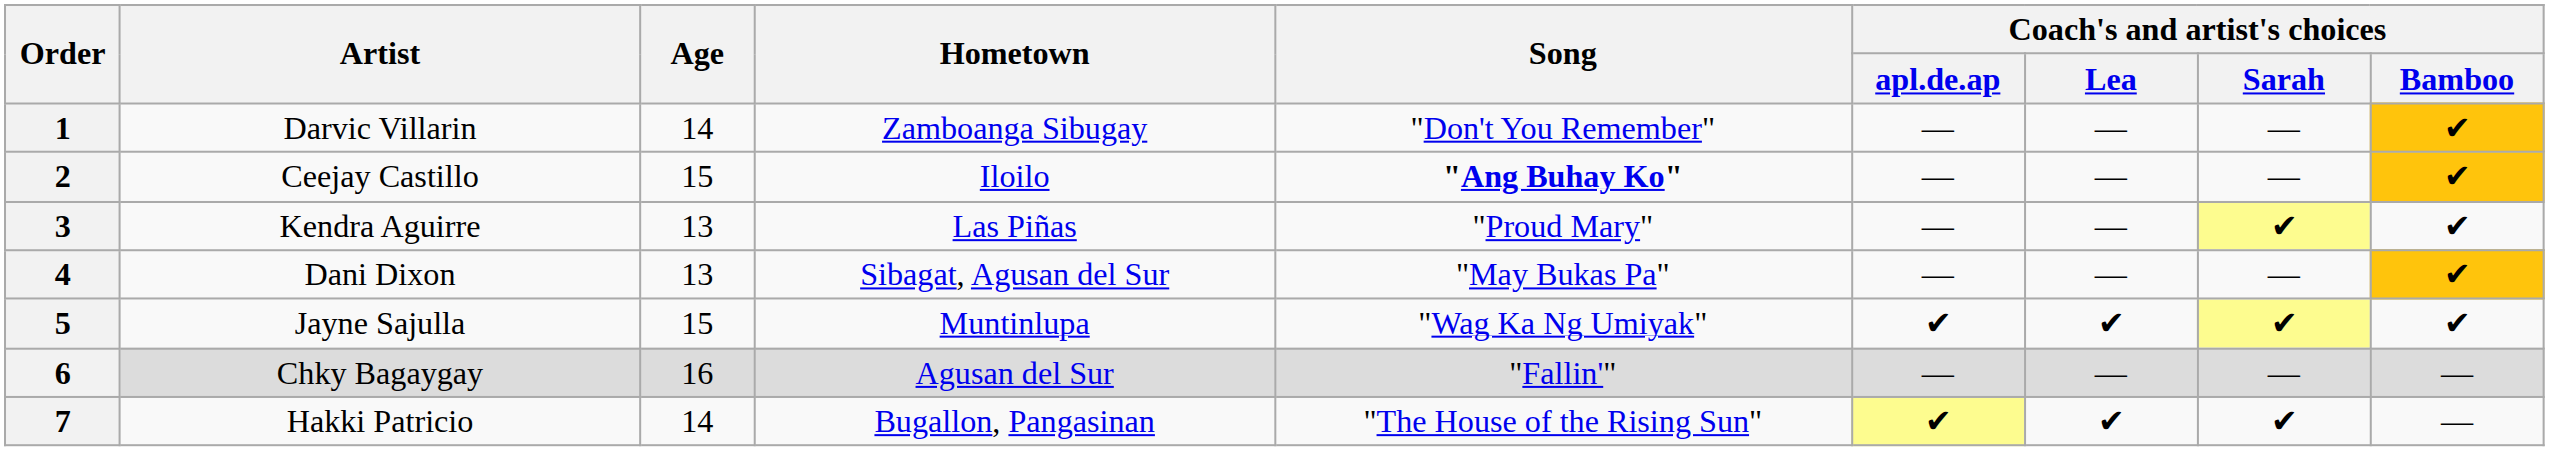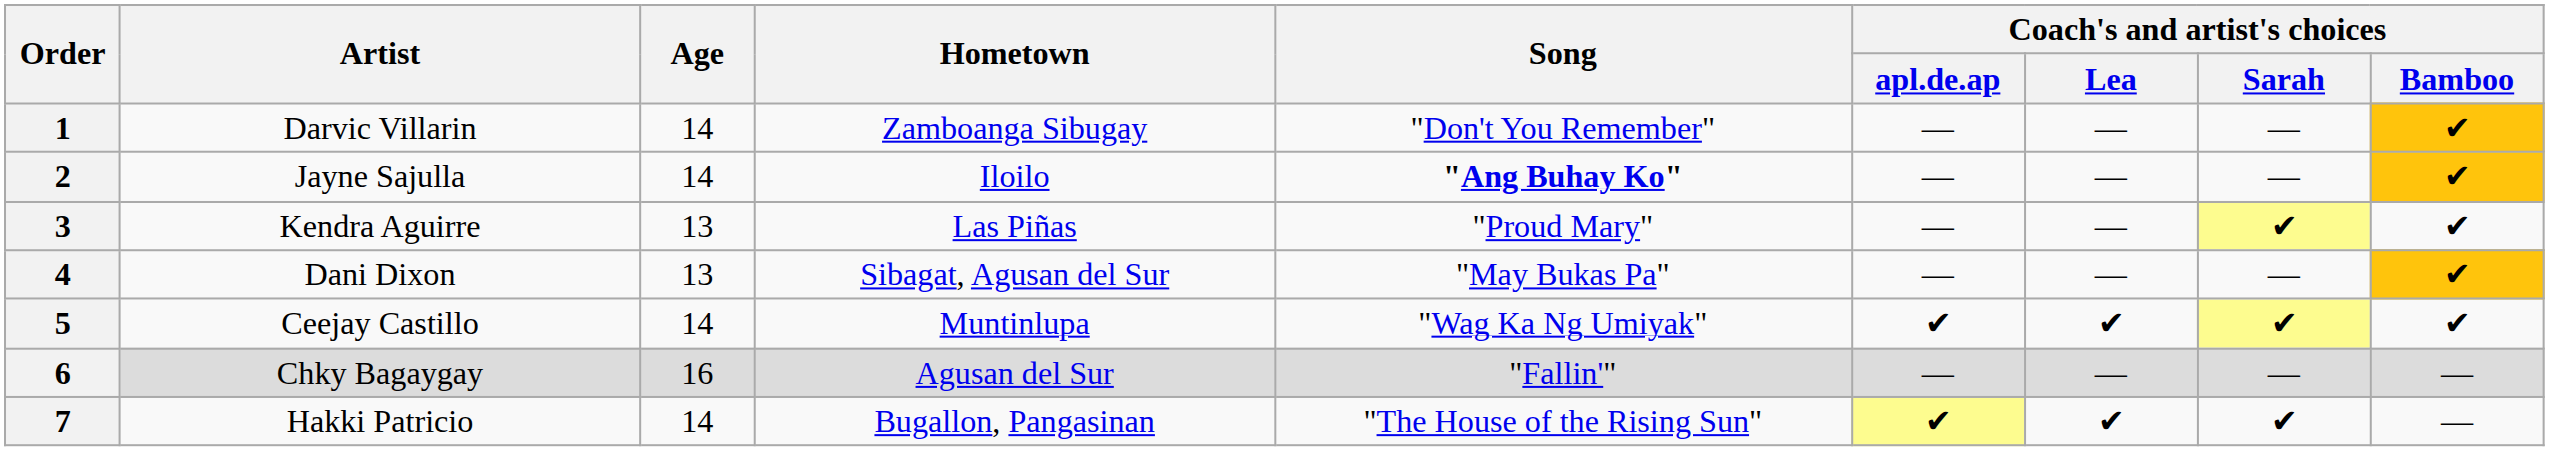2 | Artist: Ceejay Castillo -> Jayne Sajulla
2 | Age: 15 -> 14
5 | Artist: Jayne Sajulla -> Ceejay Castillo
5 | Age: 15 -> 14
